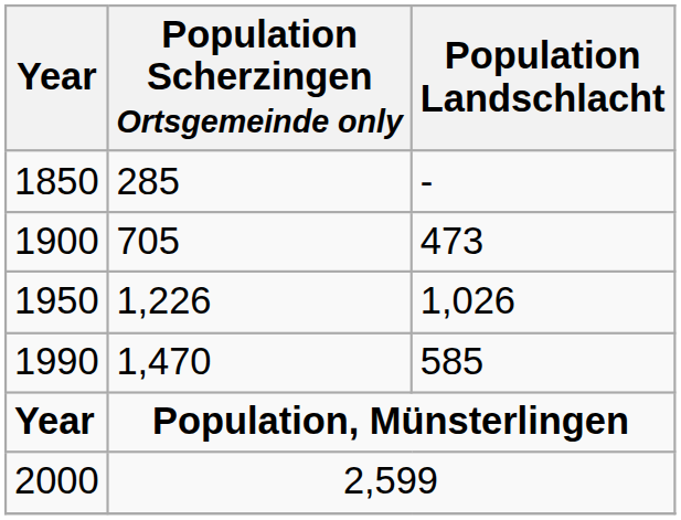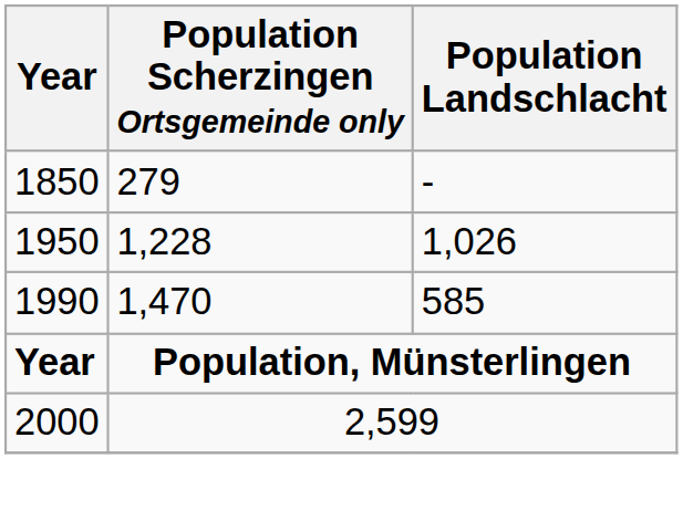1850 | Population Scherzingen Ortsgemeinde only: 285 -> 279
- row: 1900 | 705 | 473
1950 | Population Scherzingen Ortsgemeinde only: 1,226 -> 1,228
